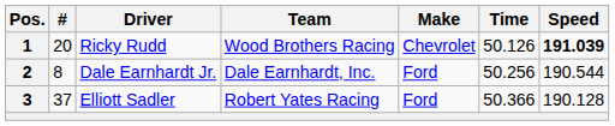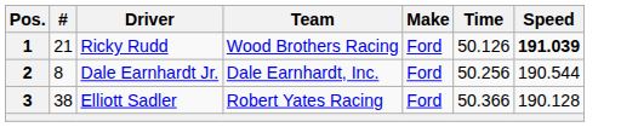1 | #: 20 -> 21
1 | Make: Chevrolet -> Ford
3 | #: 37 -> 38
